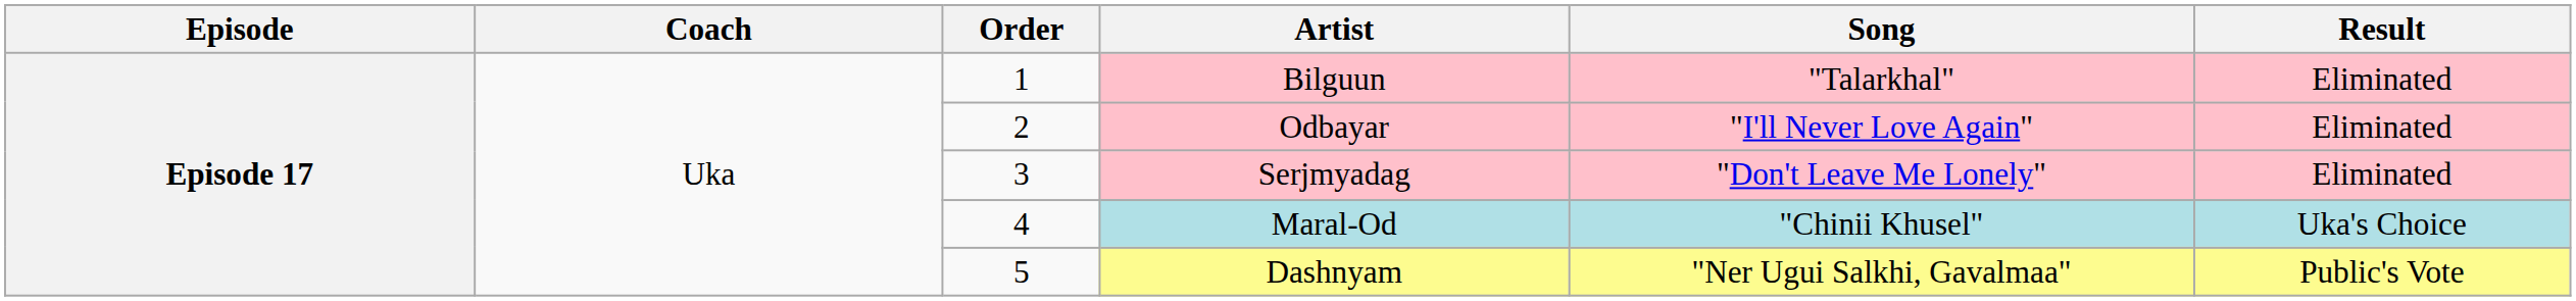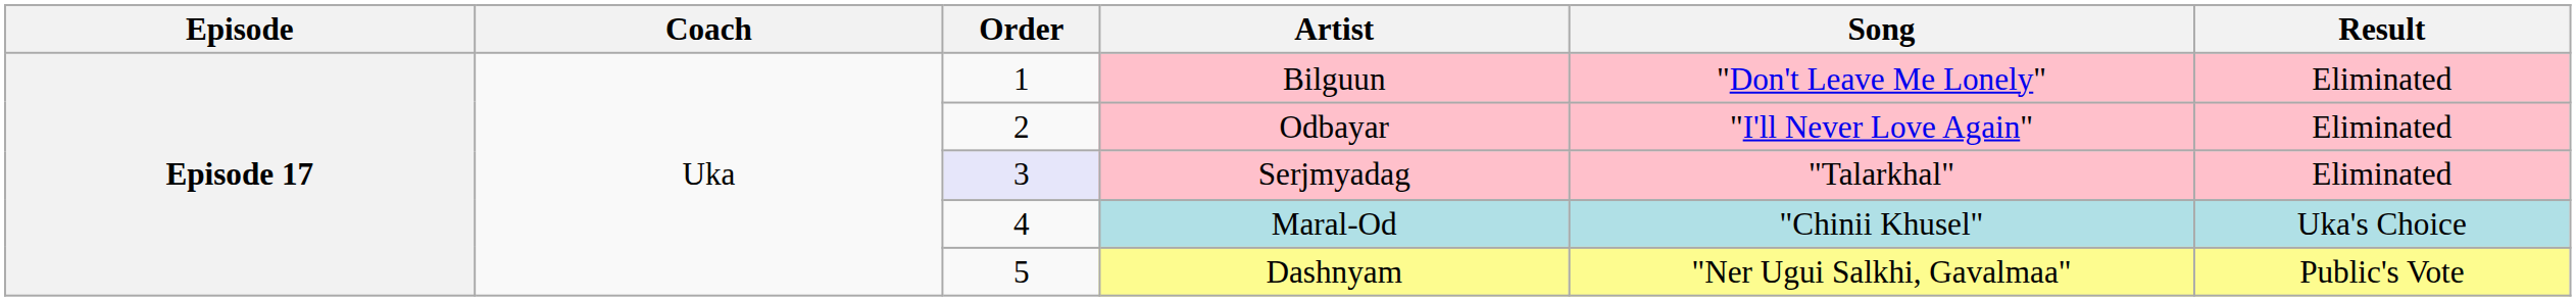Bilguun | Song: "Talarkhal" -> "Don't Leave Me Lonely"
Serjmyadag | Order: no background -> lavender background
Serjmyadag | Song: "Don't Leave Me Lonely" -> "Talarkhal"
